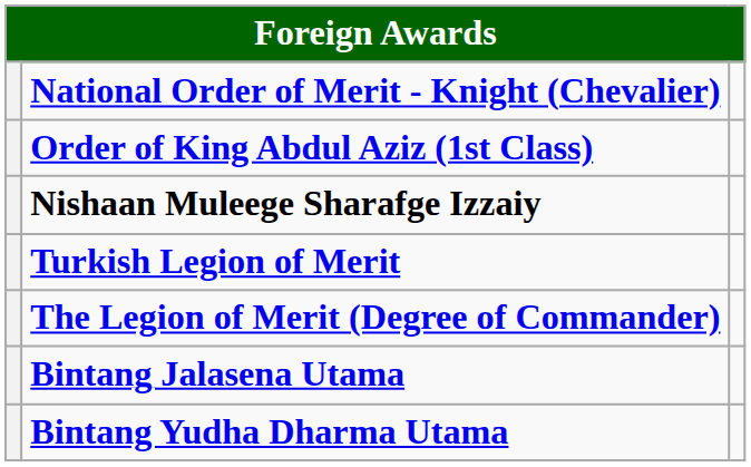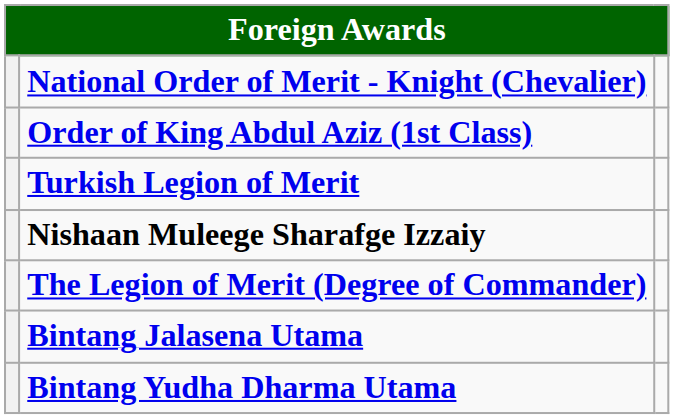rows swapped: Turkish Legion of Merit <-> Nishaan Muleege Sharafge Izzaiy
